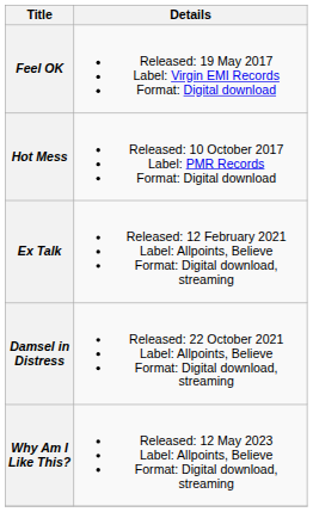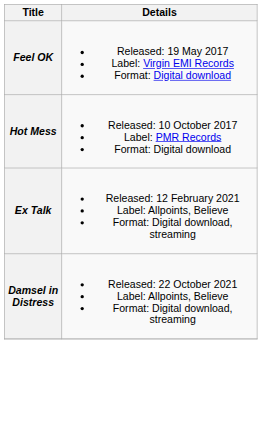- row: Why Am I Like This? | Released: 12 May 2023 Label: Allpoints, Believe Format: Digital download, streaming
